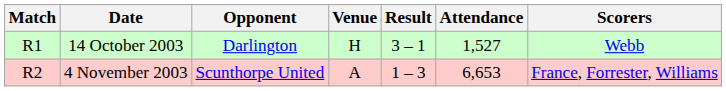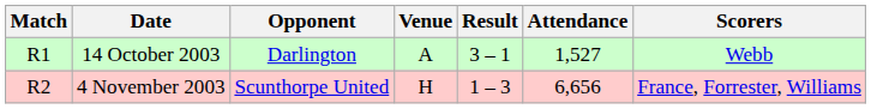14 October 2003 | Venue: H -> A
4 November 2003 | Venue: A -> H
4 November 2003 | Attendance: 6,653 -> 6,656
